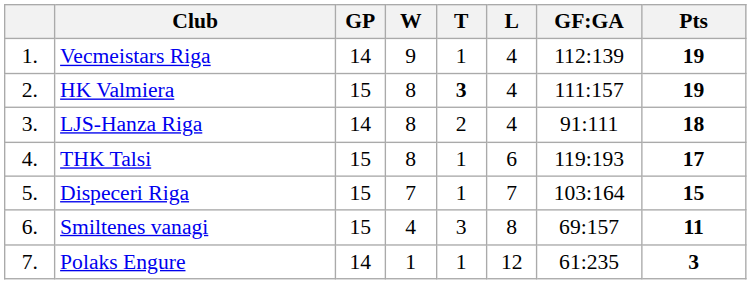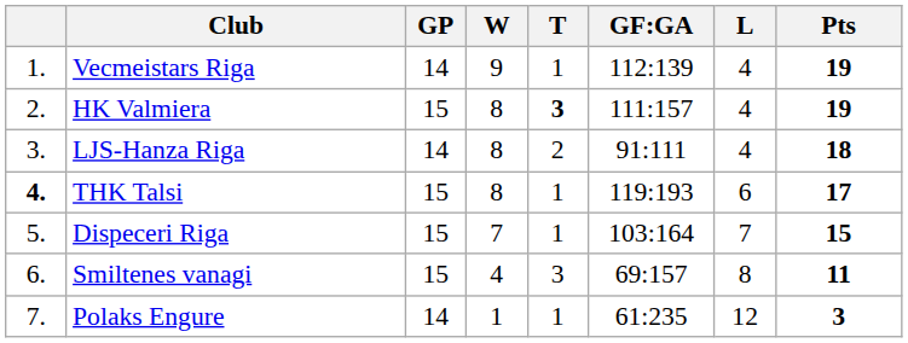columns swapped: L <-> GF:GA
THK Talsi | column 1: normal -> bold
